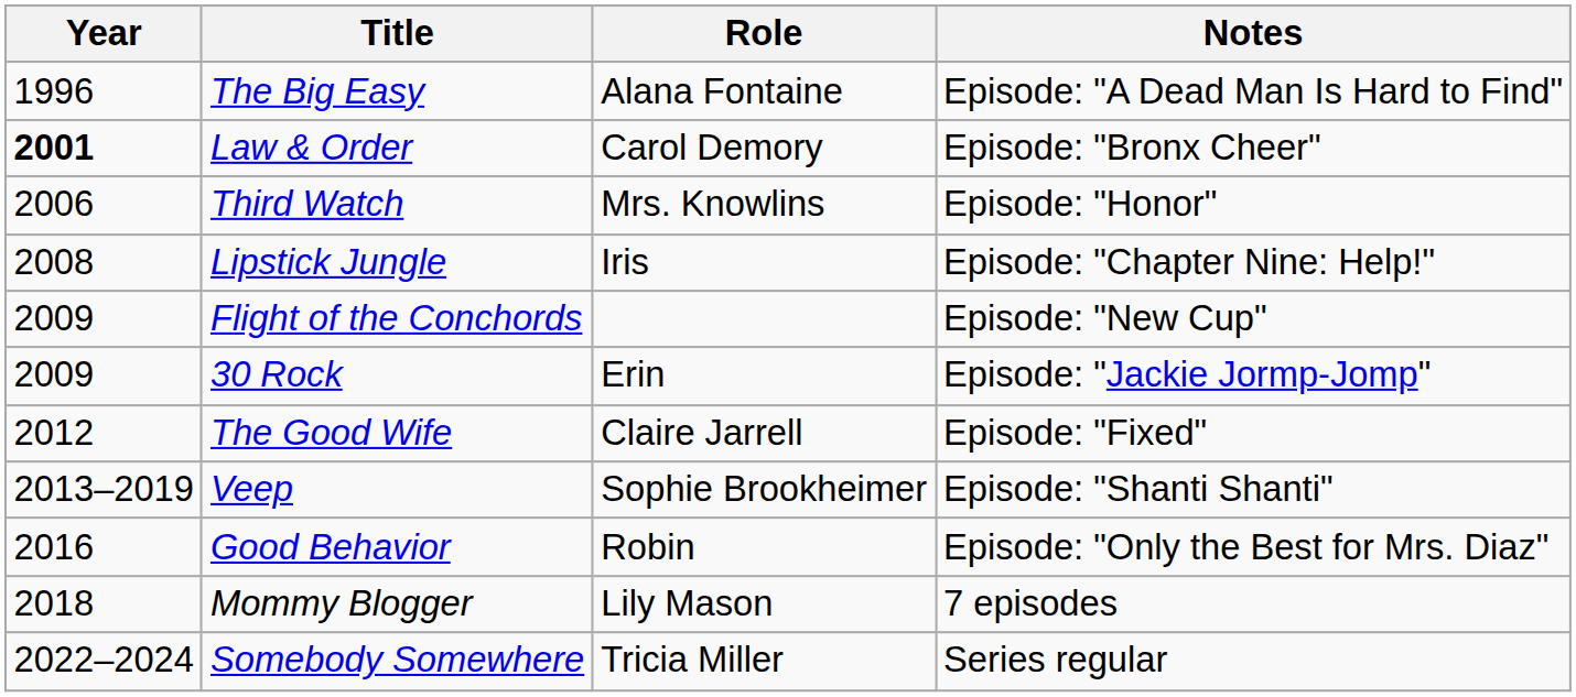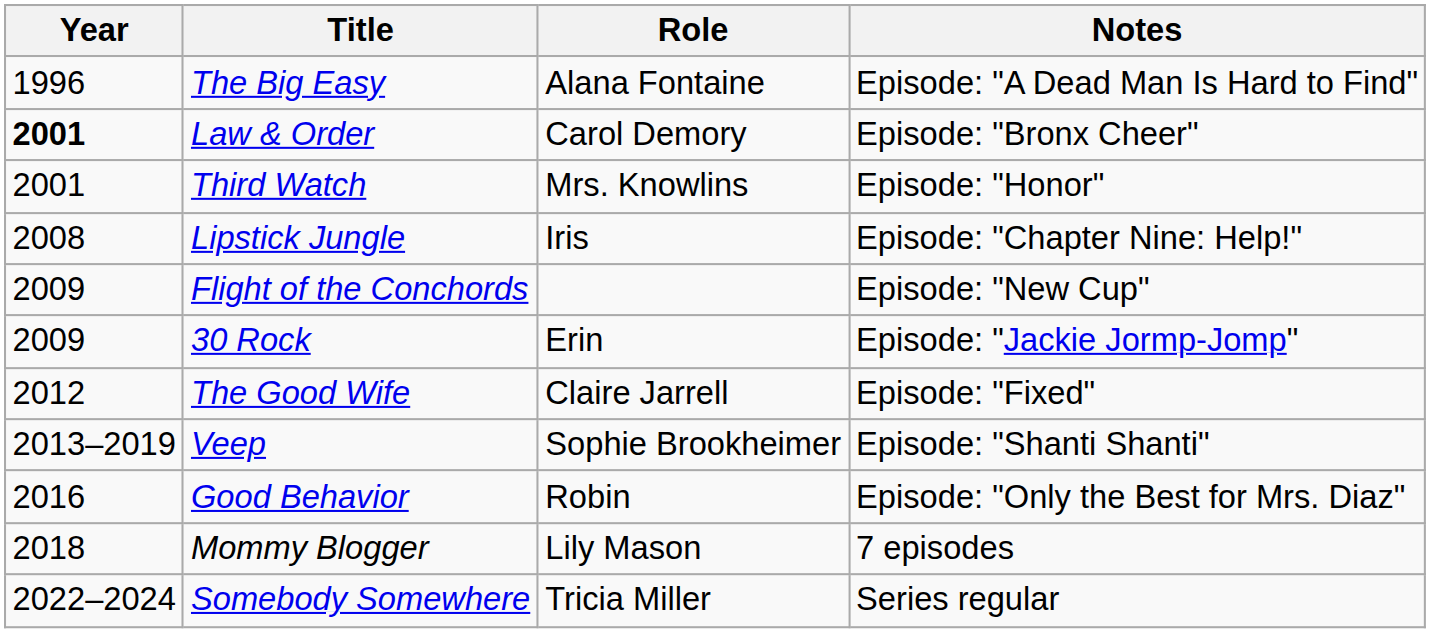Third Watch | Year: 2006 -> 2001
